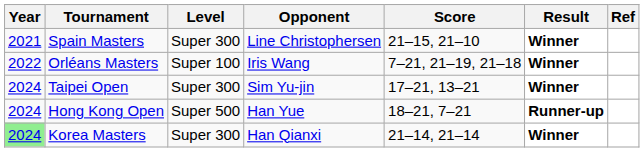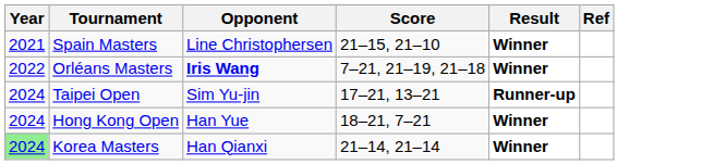- column: Level | Super 300 | Super 100 | Super 300 | Super 500 | Super 300
Orléans Masters | Opponent: normal -> bold
Taipei Open | Result: Winner -> Runner-up
Hong Kong Open | Result: Runner-up -> Winner
